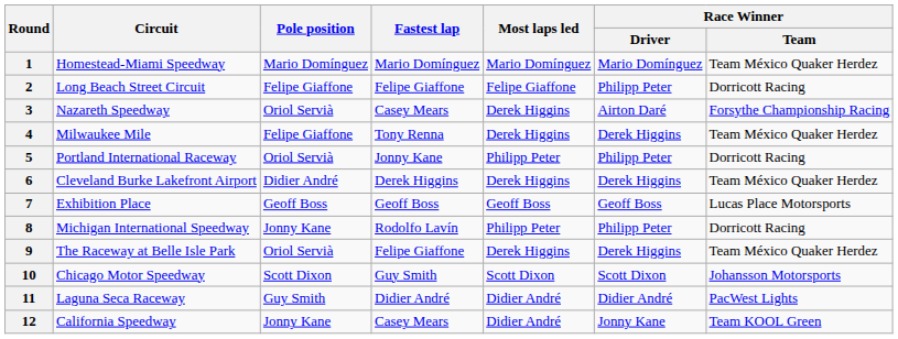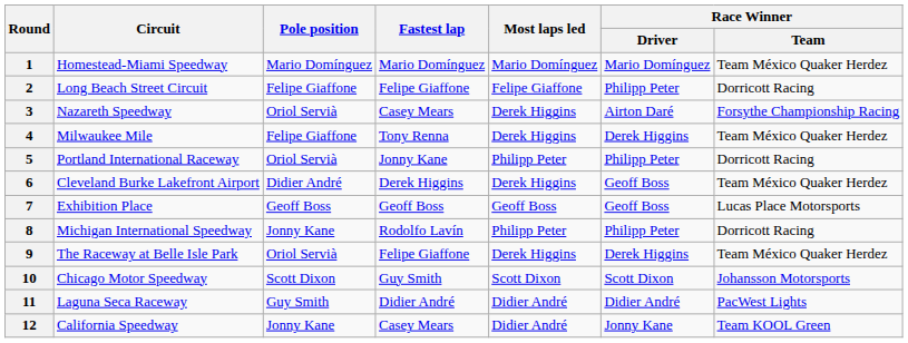6 | Race Winner / Driver: Derek Higgins -> Geoff Boss
